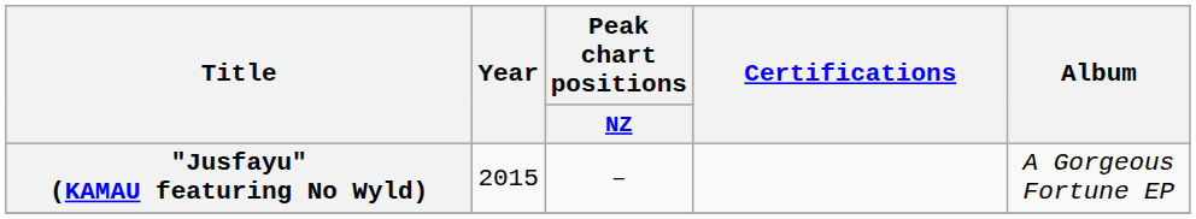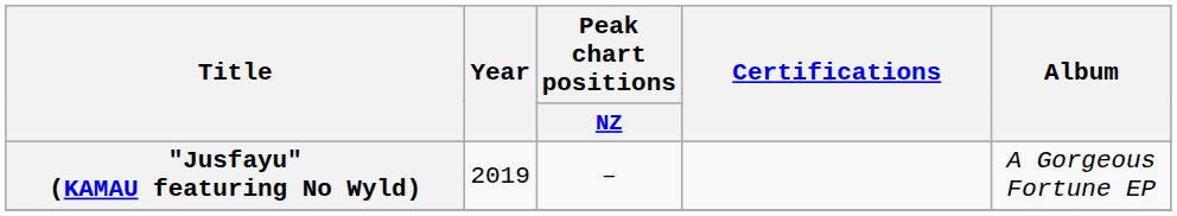"Jusfayu" (KAMAU featuring No Wyld) | Year: 2015 -> 2019
